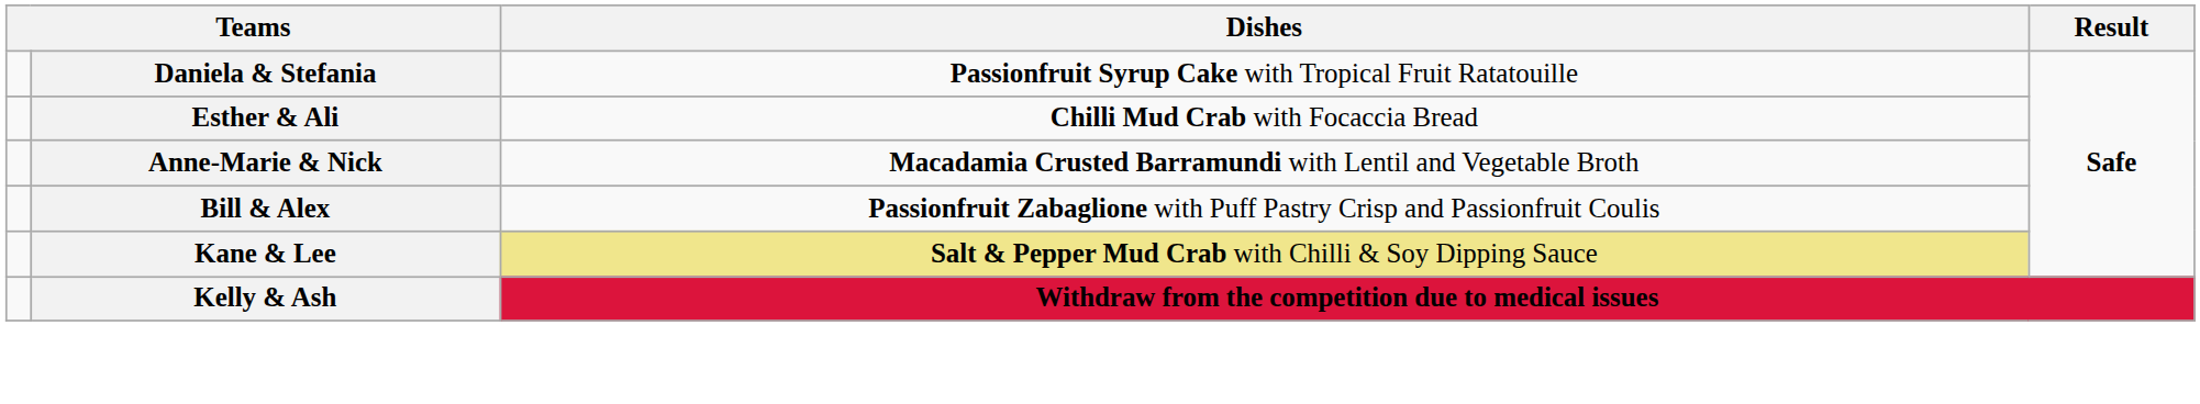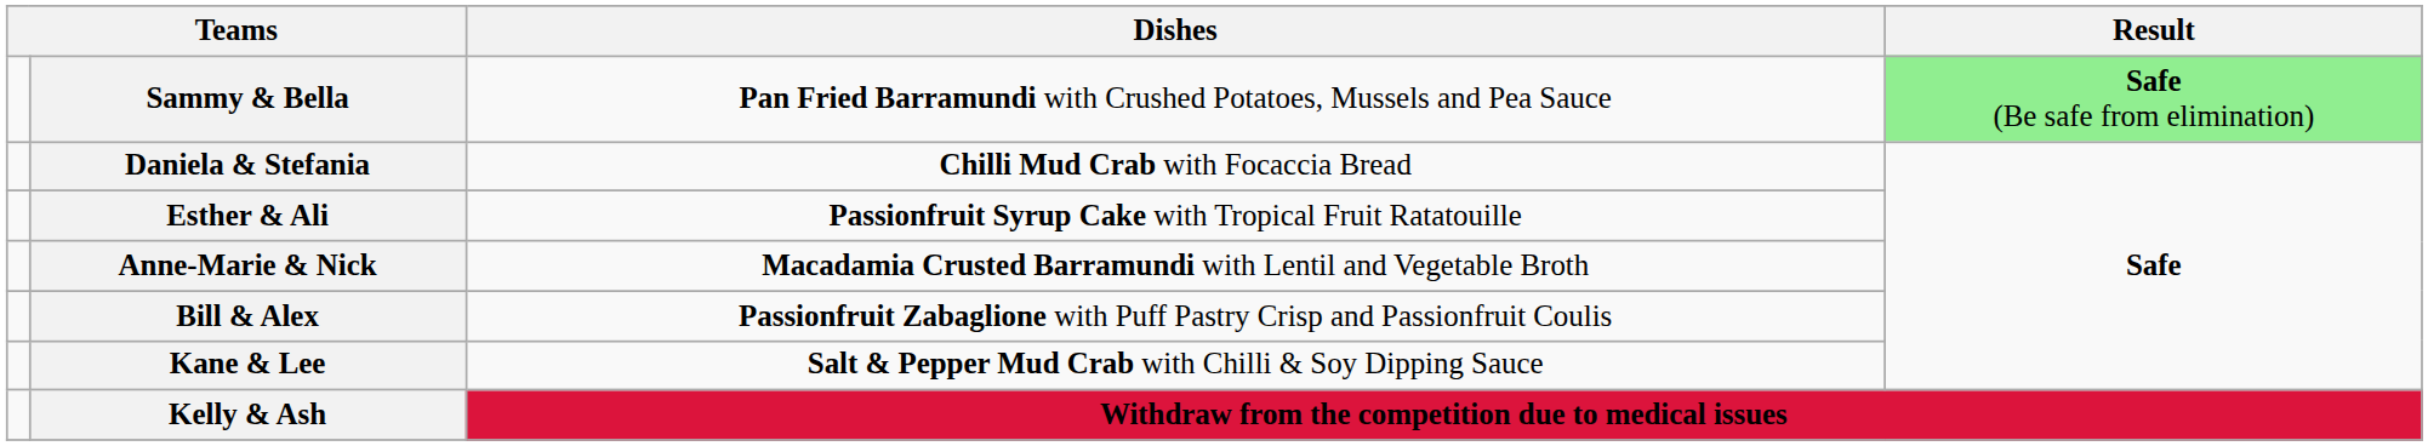+ row: Sammy & Bella | Pan Fried Barramundi with Crushed Potatoes, Mussels and Pea Sauce | Safe (Be safe from elimination)
Daniela & Stefania | Dishes: Passionfruit Syrup Cake with Tropical Fruit Ratatouille -> Chilli Mud Crab with Focaccia Bread
Esther & Ali | Dishes: Chilli Mud Crab with Focaccia Bread -> Passionfruit Syrup Cake with Tropical Fruit Ratatouille
Kane & Lee | Dishes: khaki background -> no background
